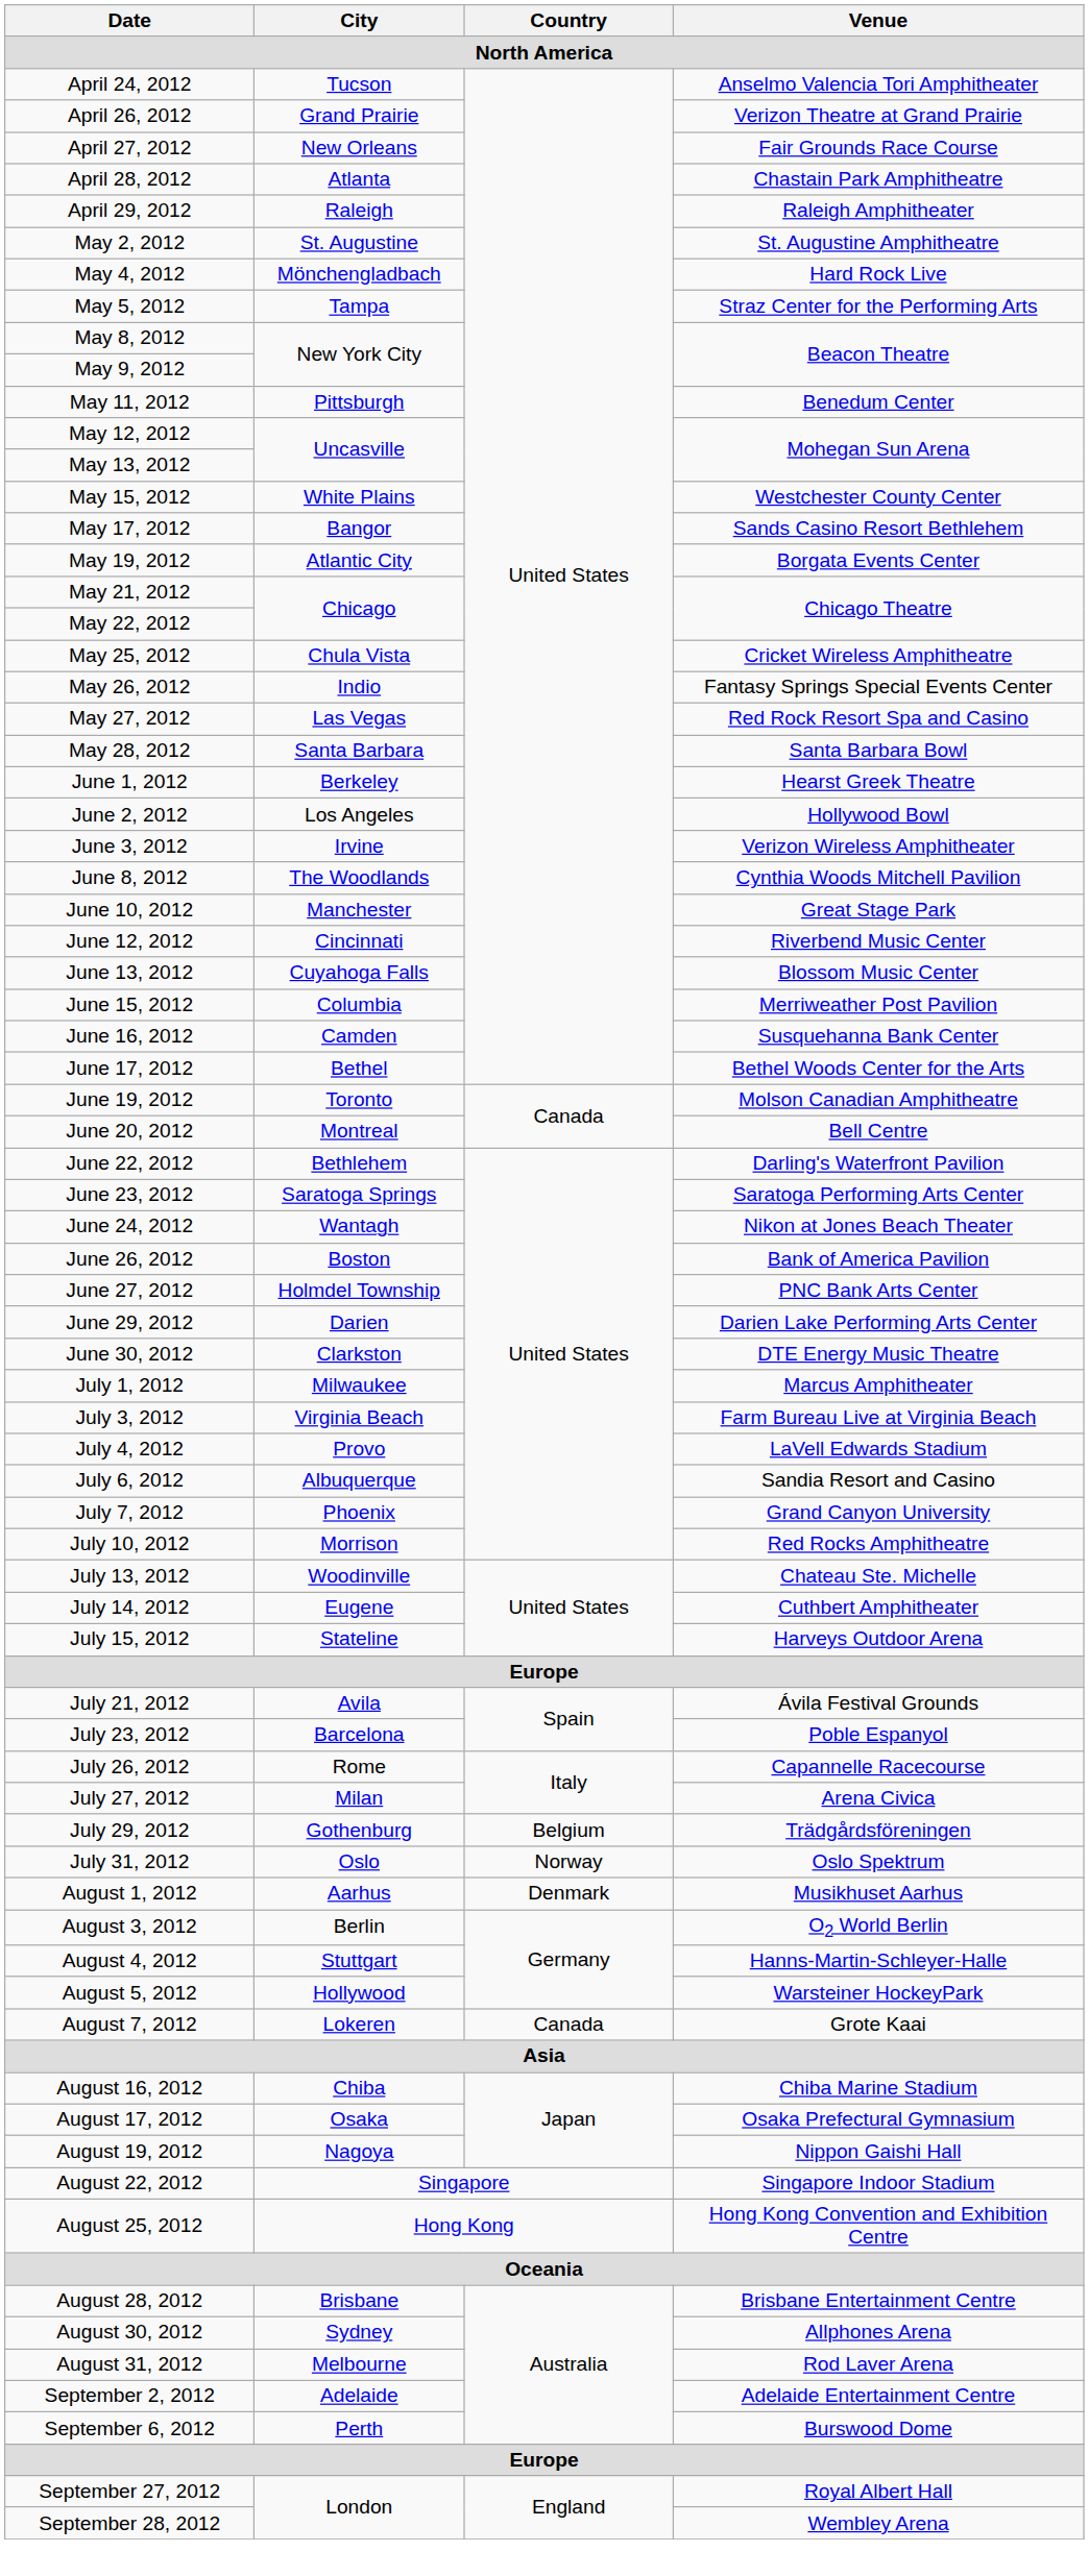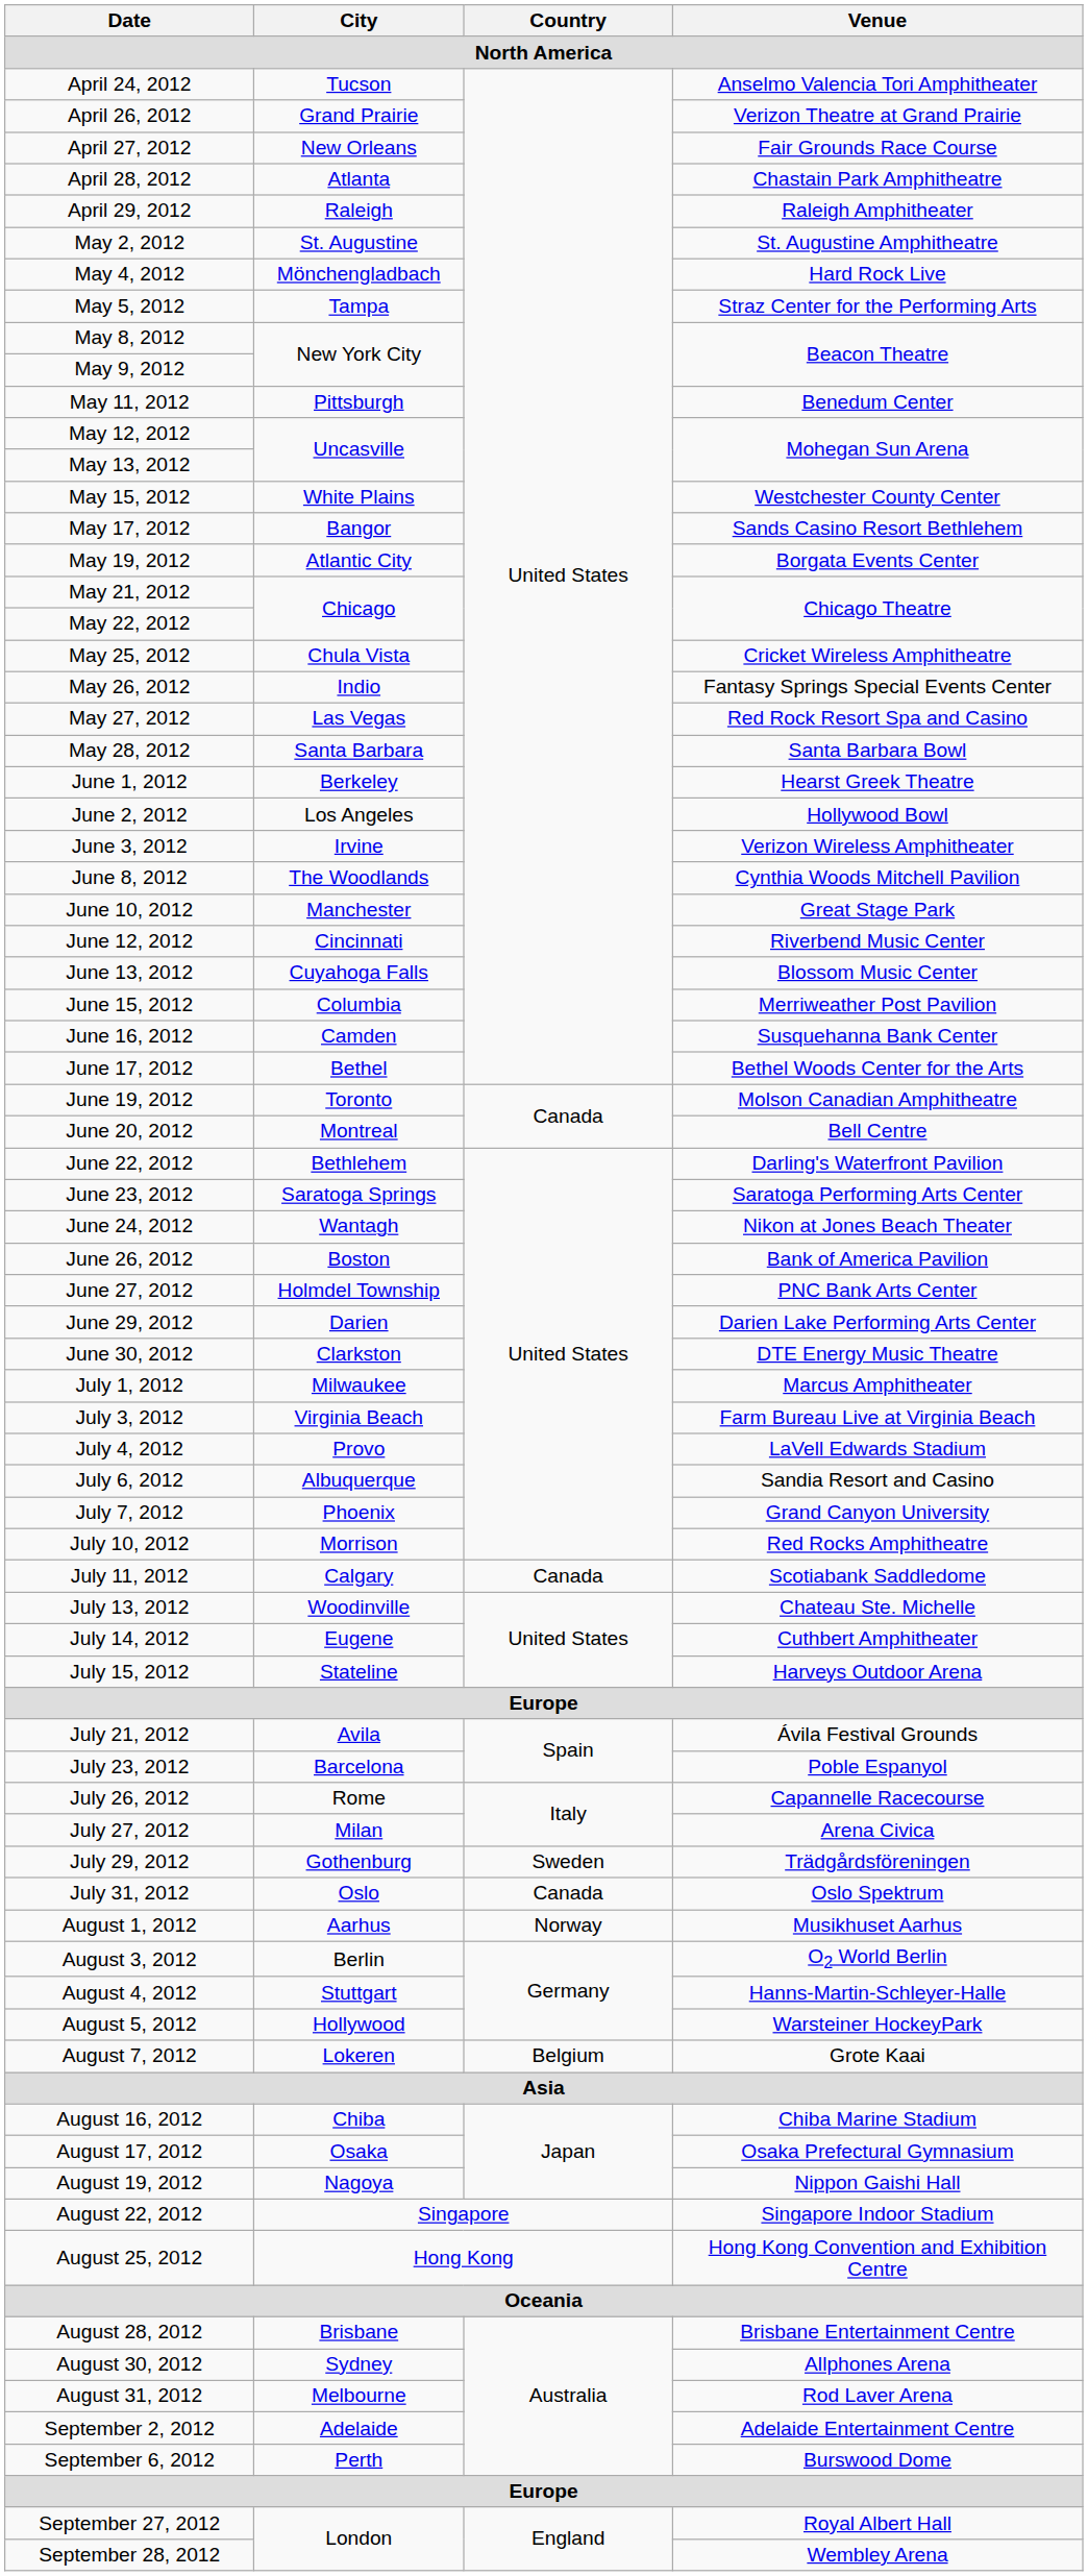+ row: July 11, 2012 | Calgary | Canada | Scotiabank Saddledome
July 29, 2012 | Country: Belgium -> Sweden
July 31, 2012 | Country: Norway -> Canada
August 1, 2012 | Country: Denmark -> Norway
August 7, 2012 | Country: Canada -> Belgium
